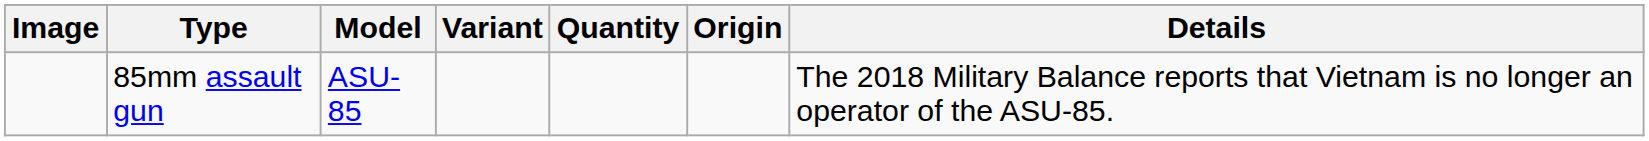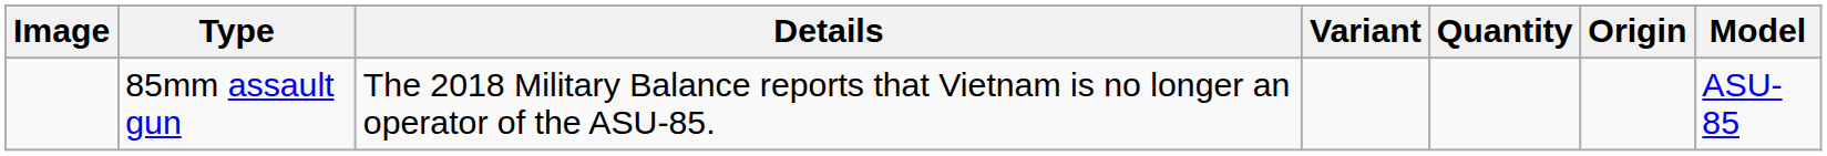columns swapped: Model <-> Details
